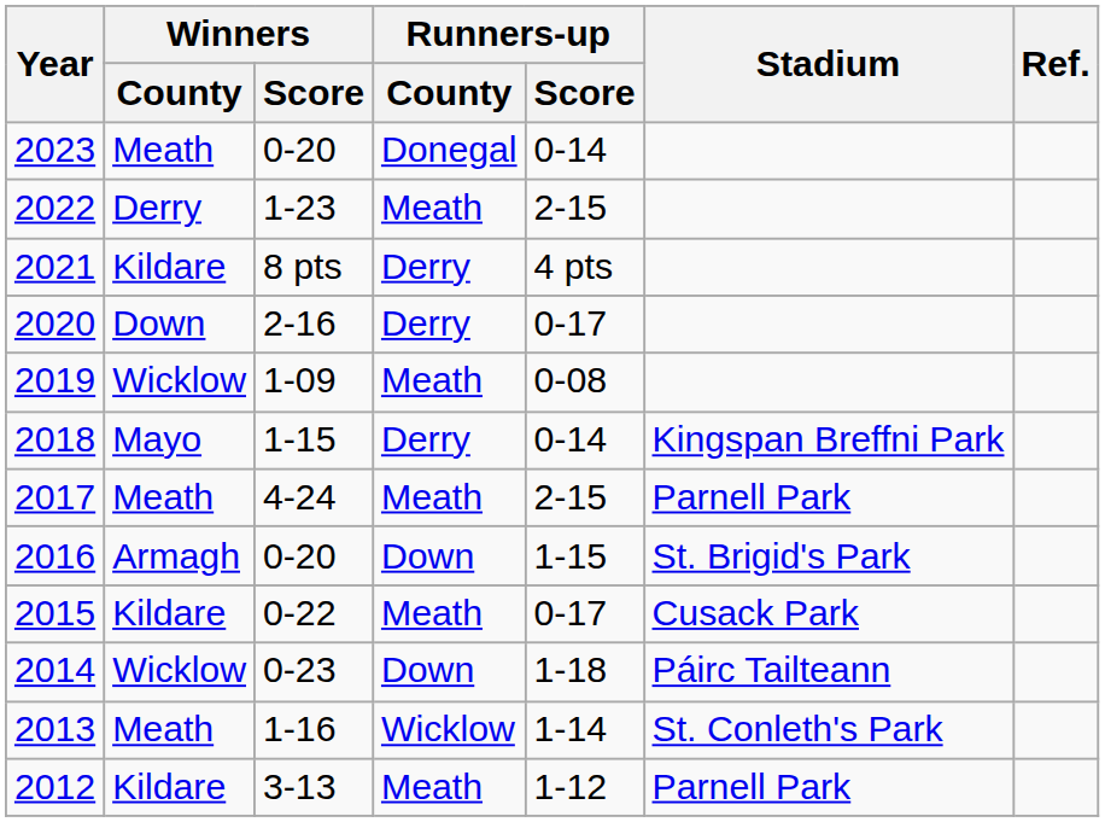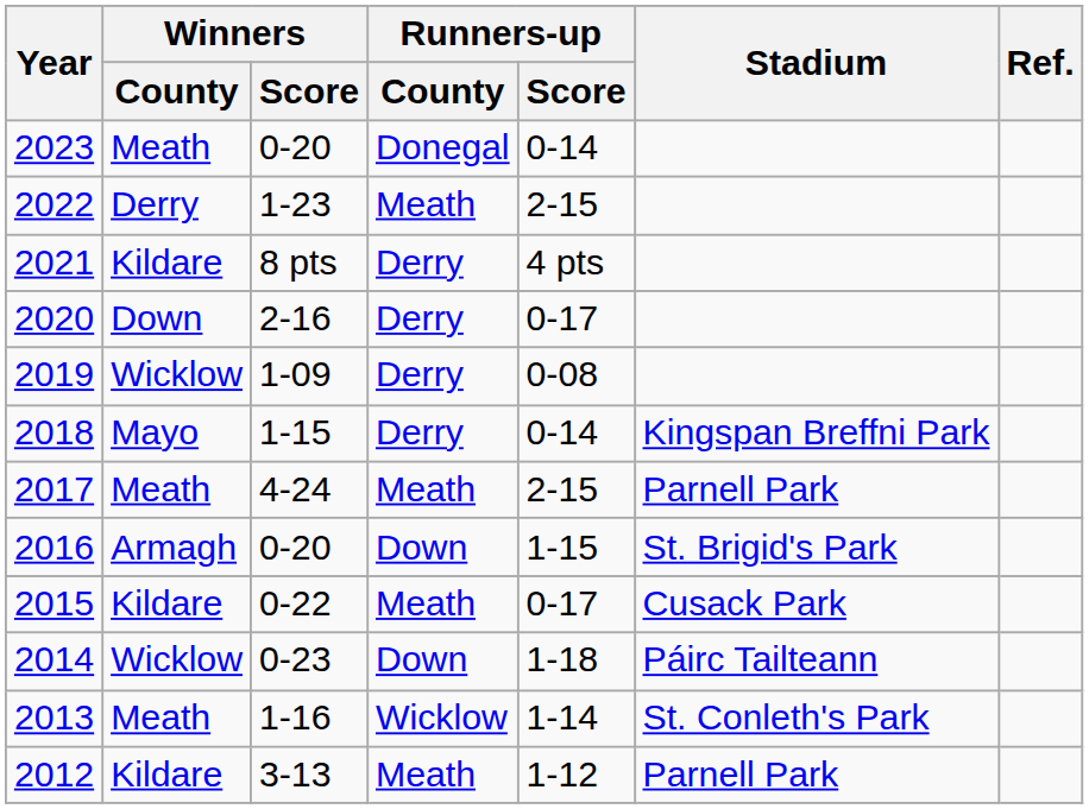2019 | Runners-up / County: Meath -> Derry
